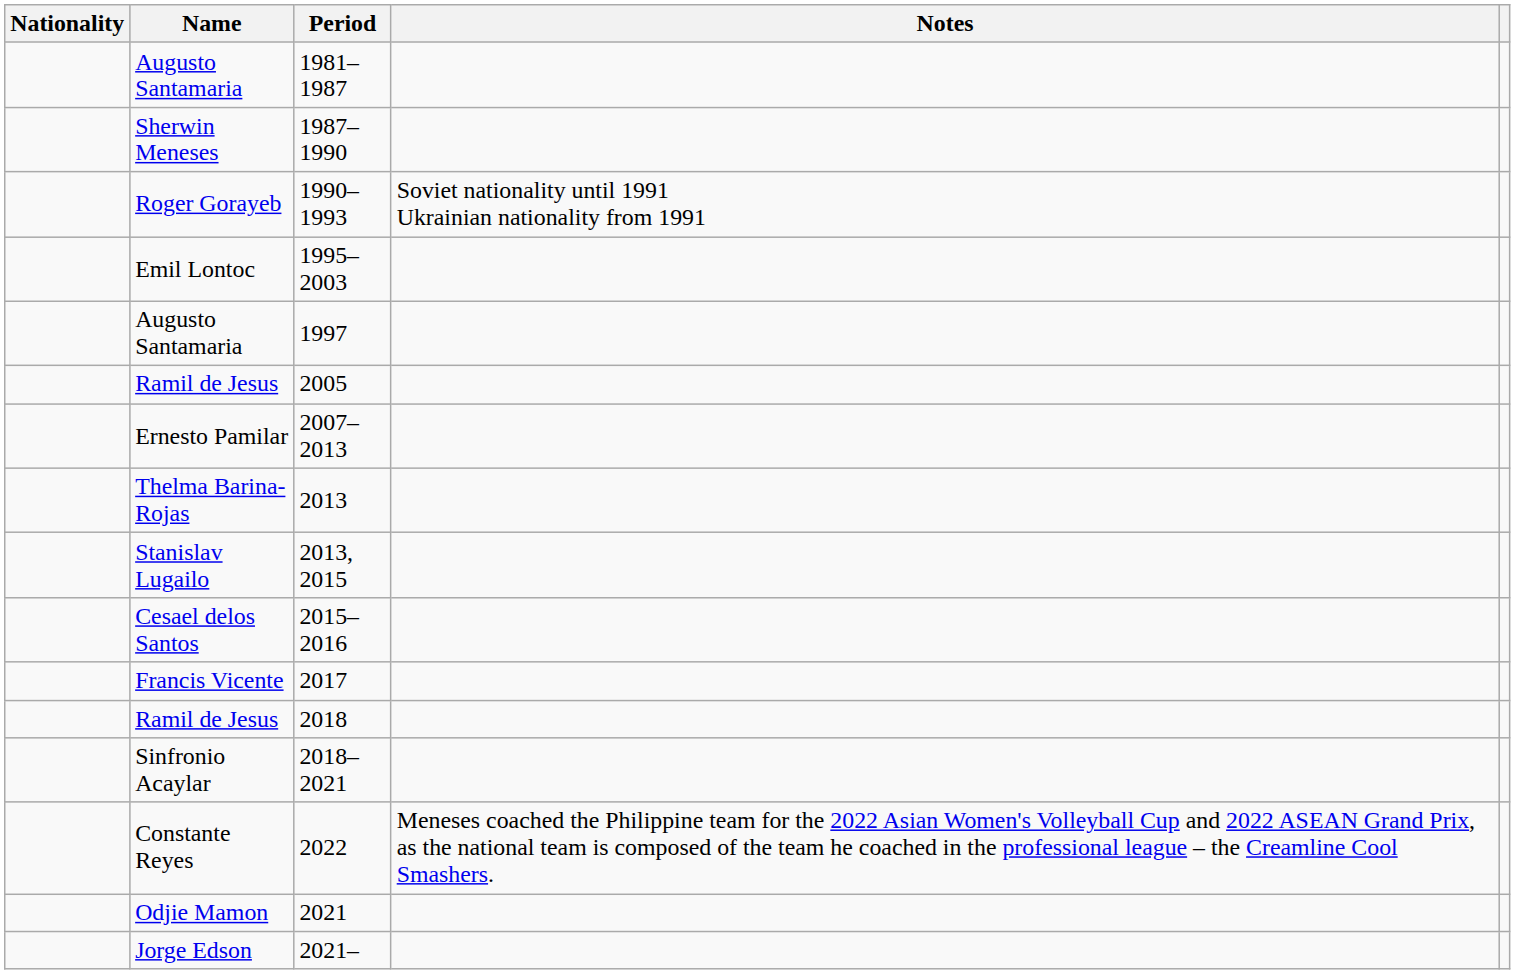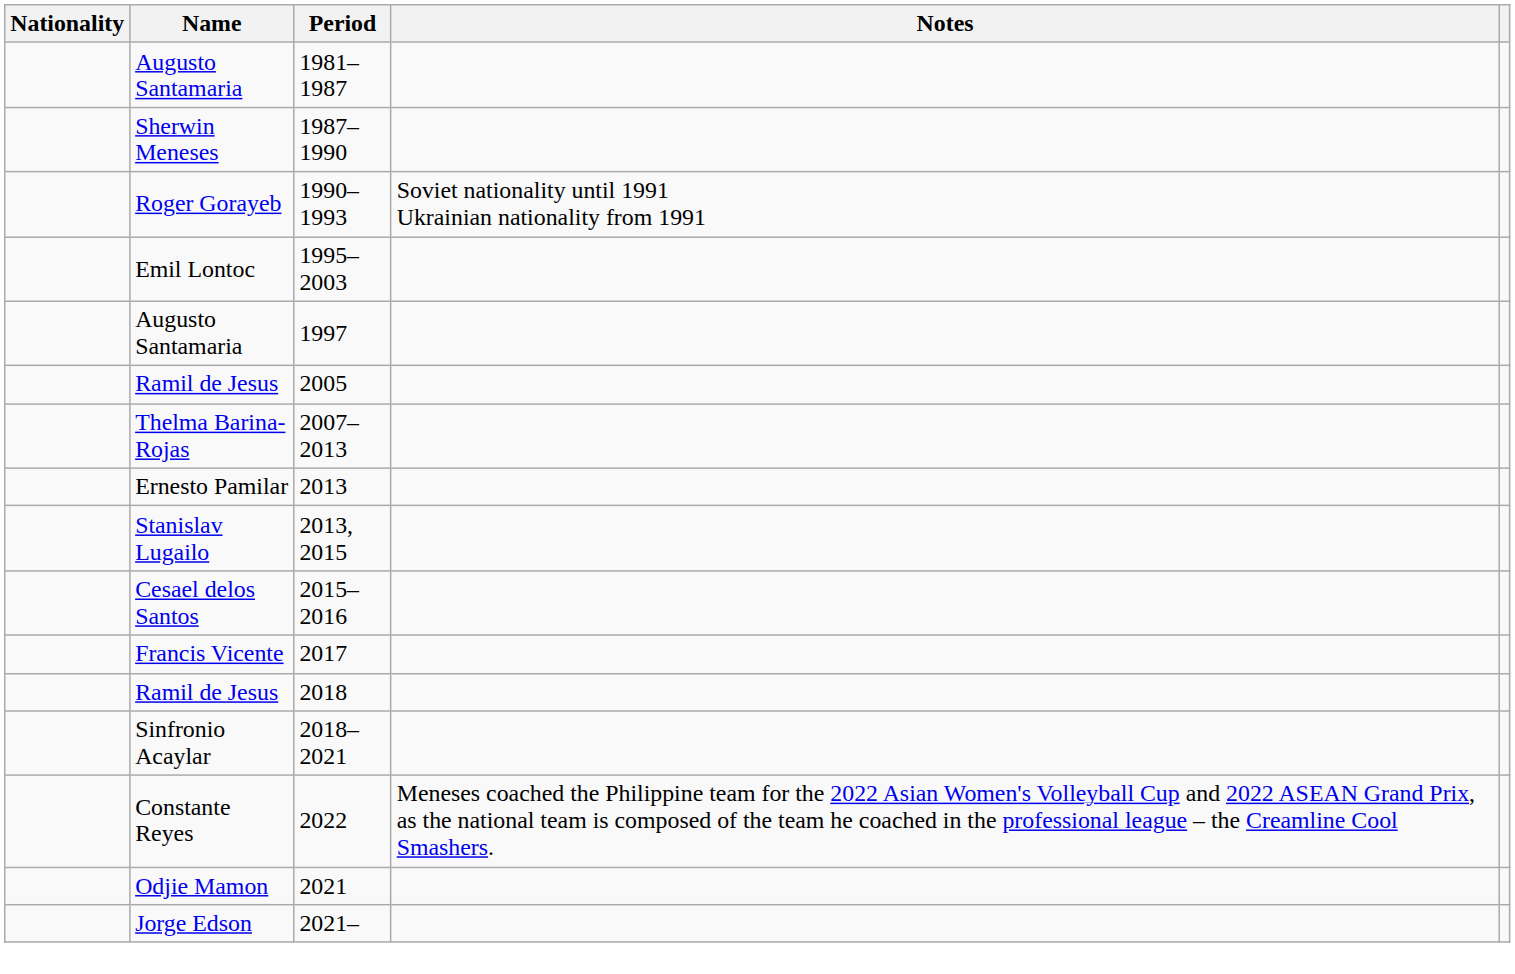2007–2013 | Name: Ernesto Pamilar -> Thelma Barina-Rojas
2013 | Name: Thelma Barina-Rojas -> Ernesto Pamilar
